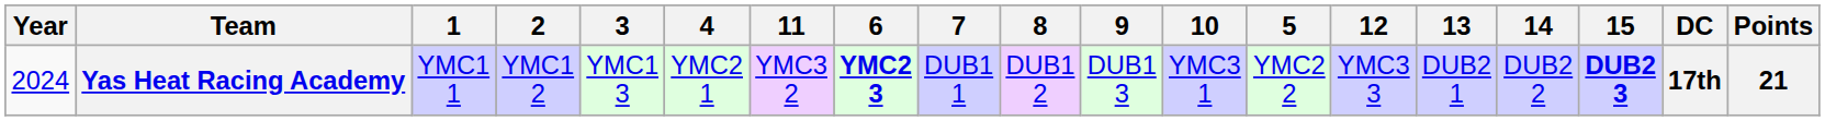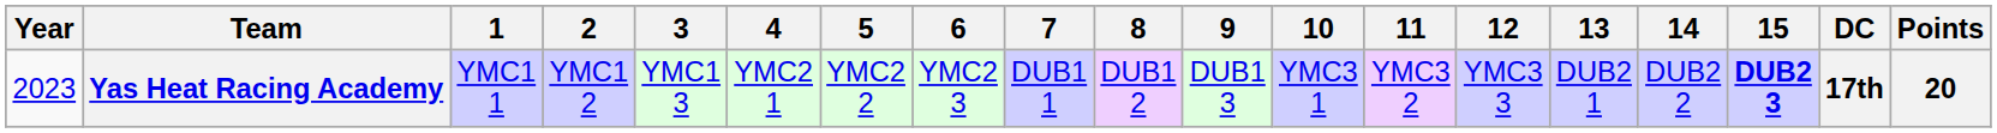columns swapped: 5 <-> 11
Yas Heat Racing Academy | Year: 2024 -> 2023
Yas Heat Racing Academy | 6: bold -> normal
Yas Heat Racing Academy | Points: 21 -> 20
